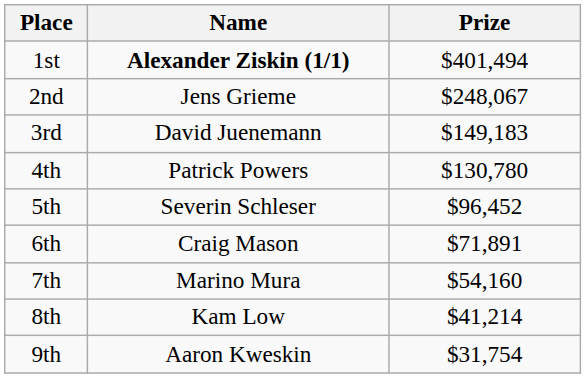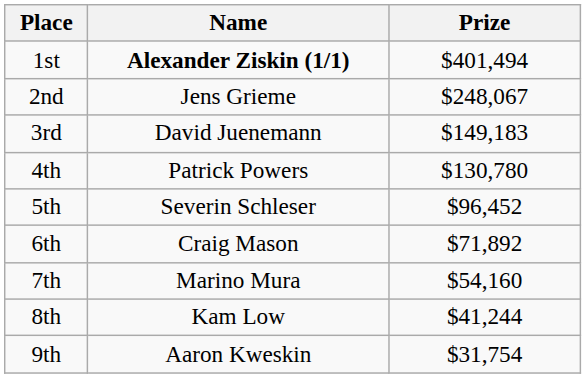6th | Prize: $71,891 -> $71,892
8th | Prize: $41,214 -> $41,244
